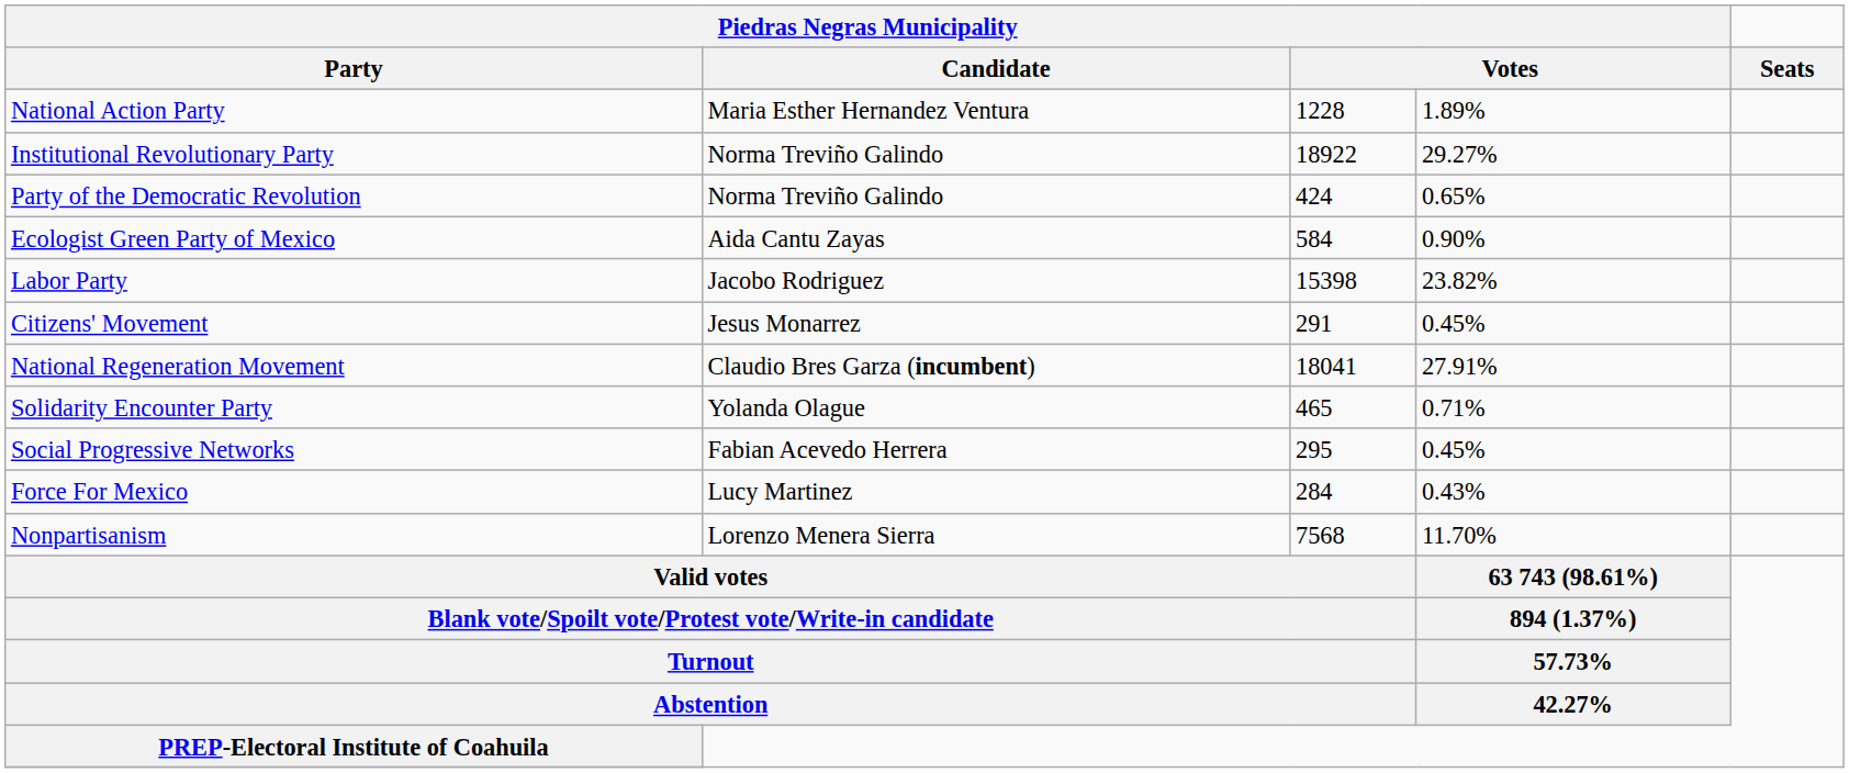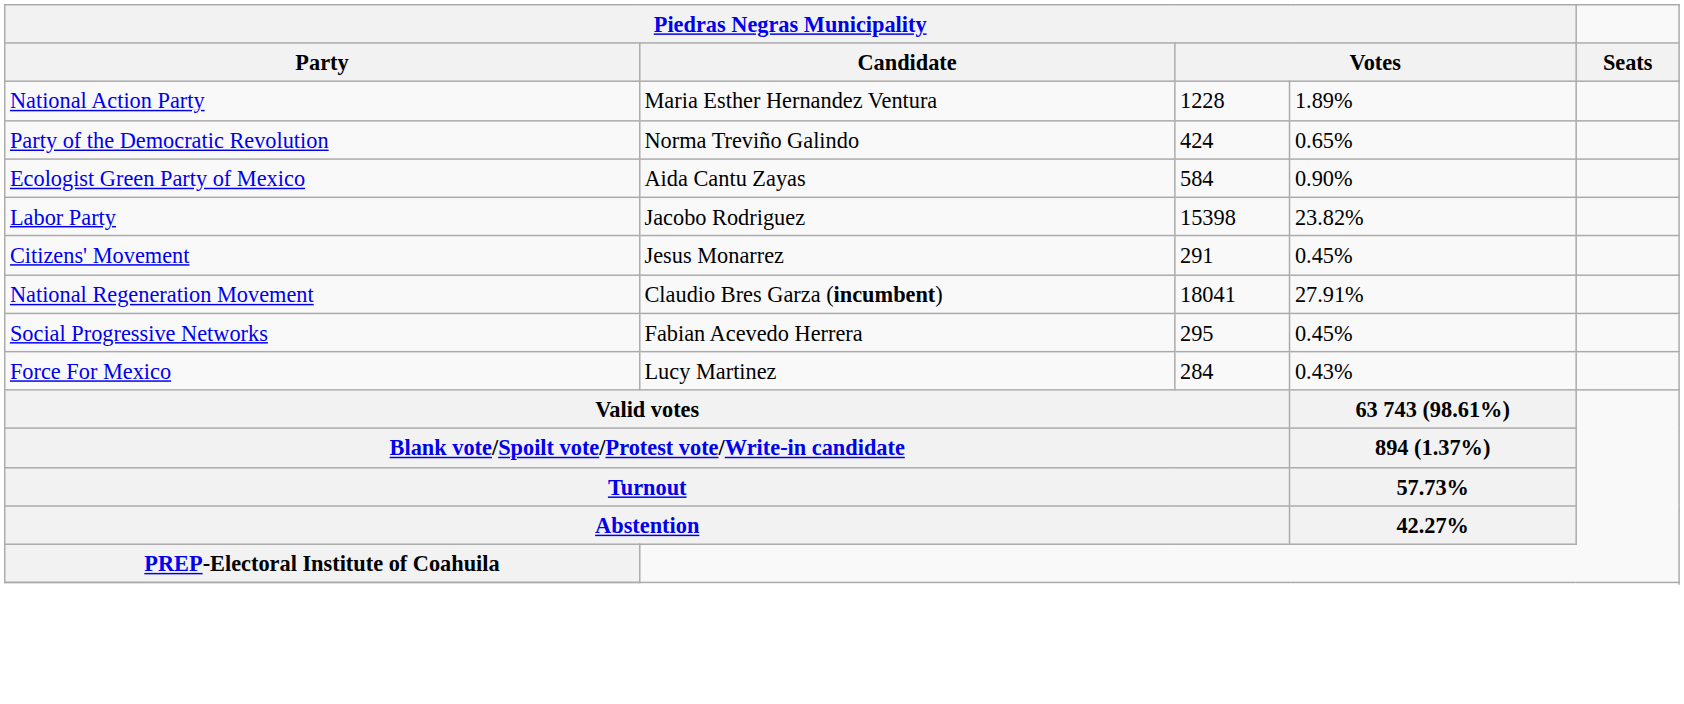- row: Institutional Revolutionary Party | Norma Treviño Galindo | 18922 | 29.27%
- row: Solidarity Encounter Party | Yolanda Olague | 465 | 0.71%
- row: Nonpartisanism | Lorenzo Menera Sierra | 7568 | 11.70%
